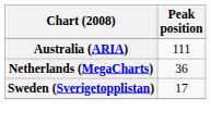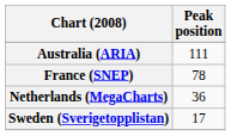+ row: France (SNEP) | 78
